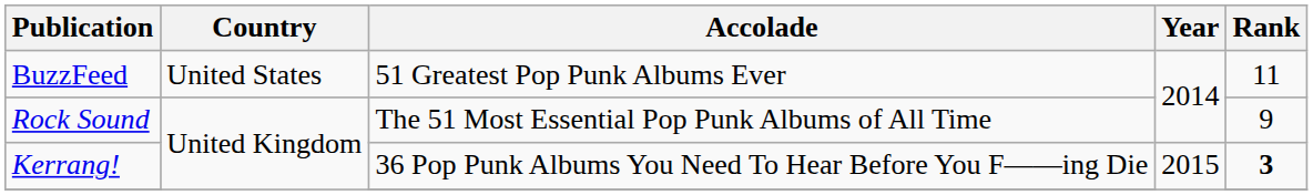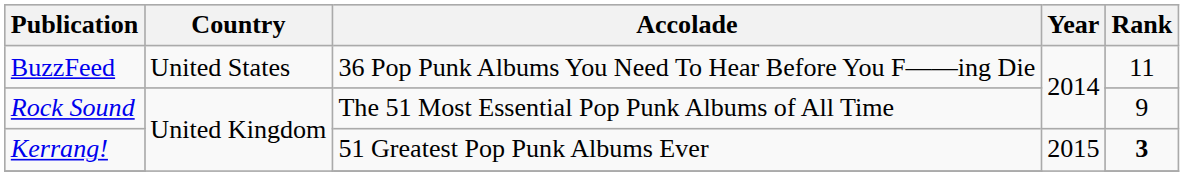BuzzFeed | Accolade: 51 Greatest Pop Punk Albums Ever -> 36 Pop Punk Albums You Need To Hear Before You F——ing Die
Kerrang! | Accolade: 36 Pop Punk Albums You Need To Hear Before You F——ing Die -> 51 Greatest Pop Punk Albums Ever
